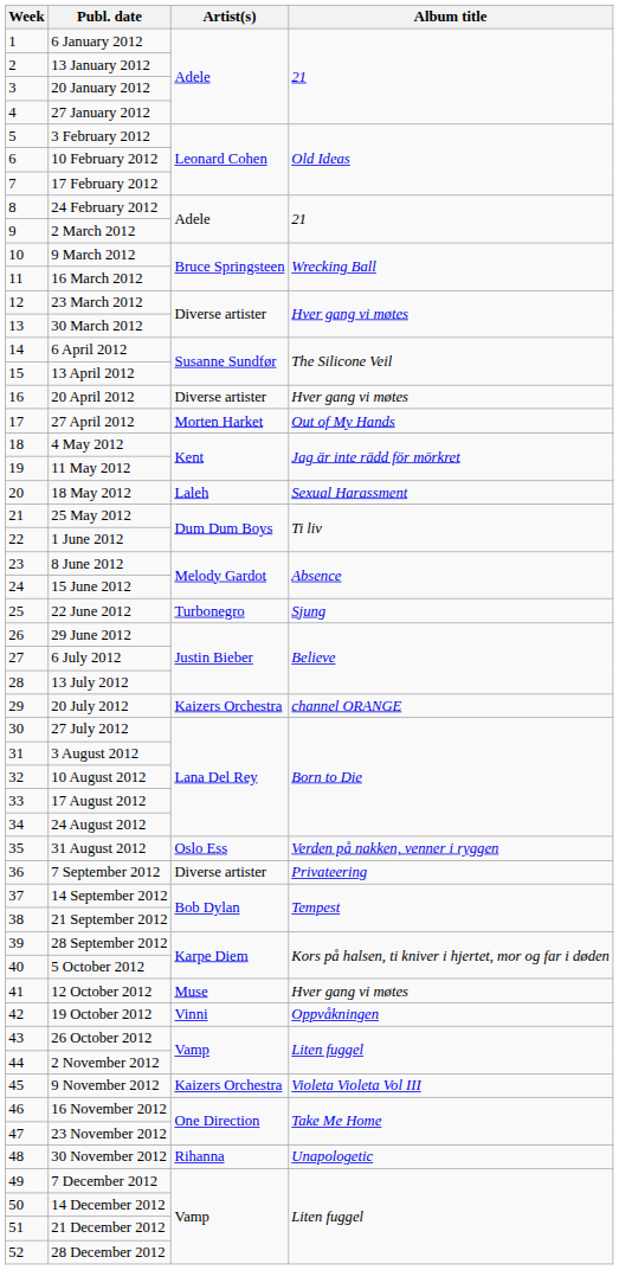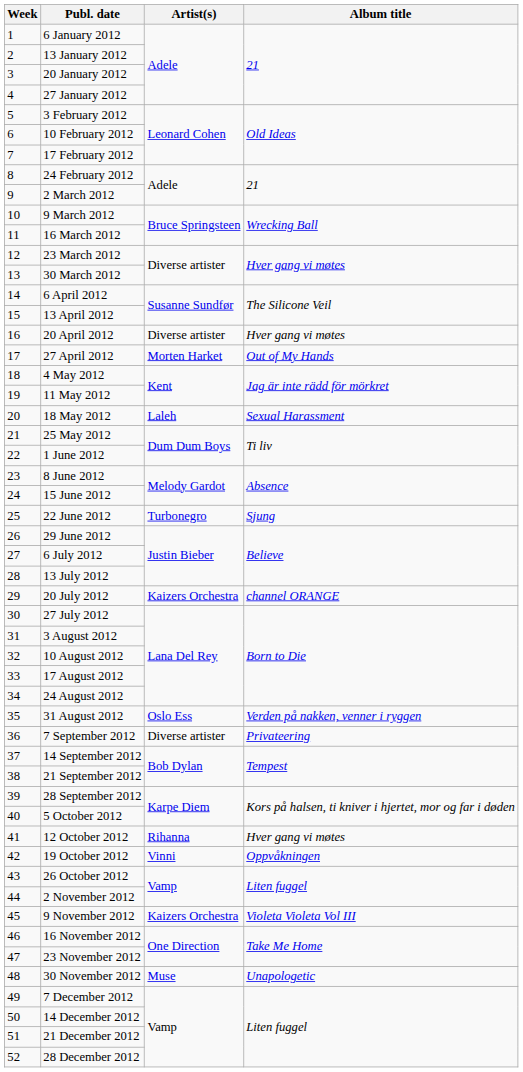12 October 2012 | Artist(s): Muse -> Rihanna
30 November 2012 | Artist(s): Rihanna -> Muse
